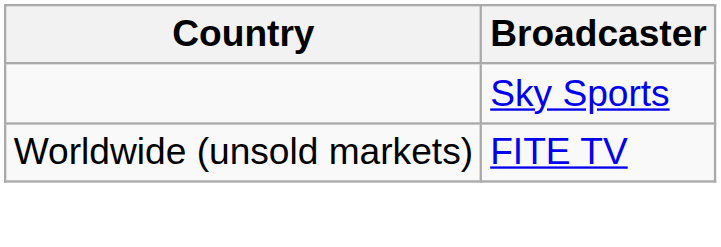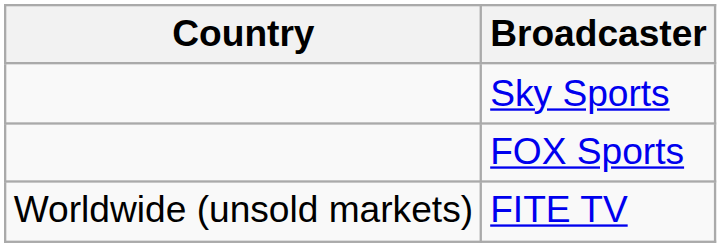+ row: FOX Sports
